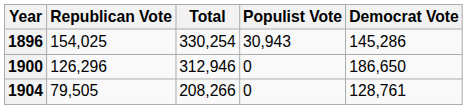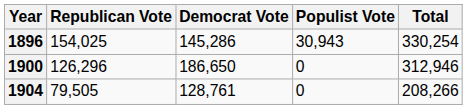columns swapped: Democrat Vote <-> Total
